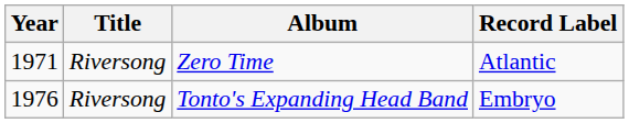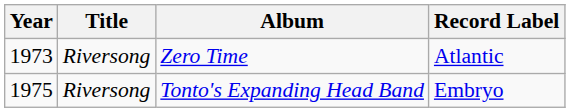Zero Time | Year: 1971 -> 1973
Tonto's Expanding Head Band | Year: 1976 -> 1975
